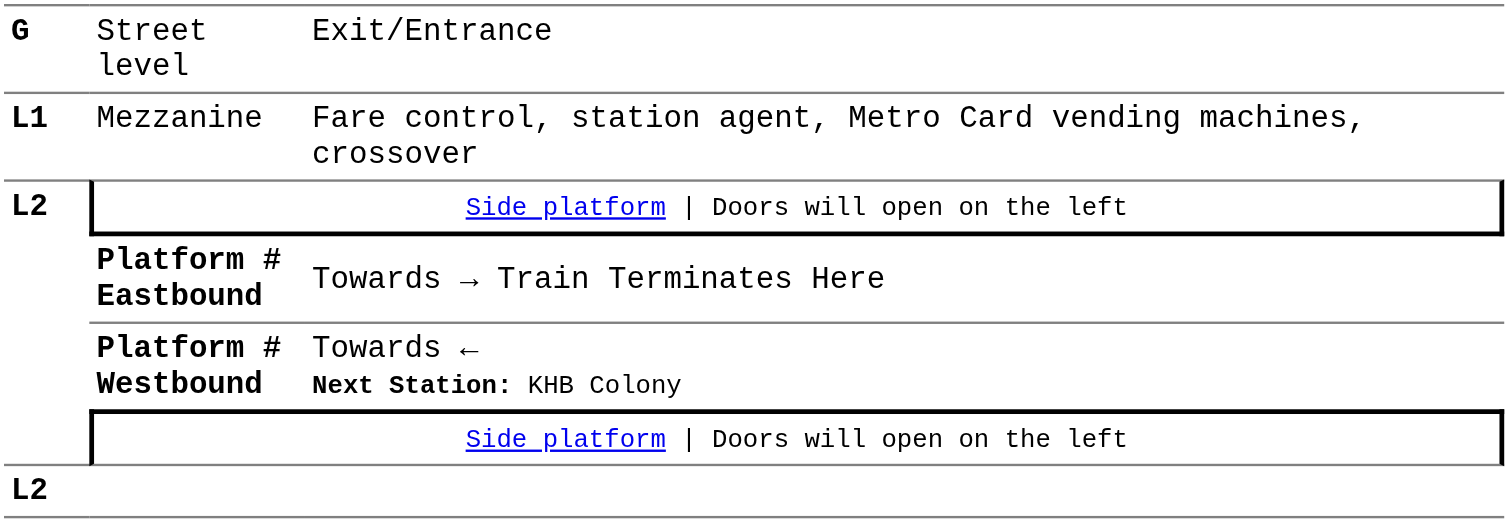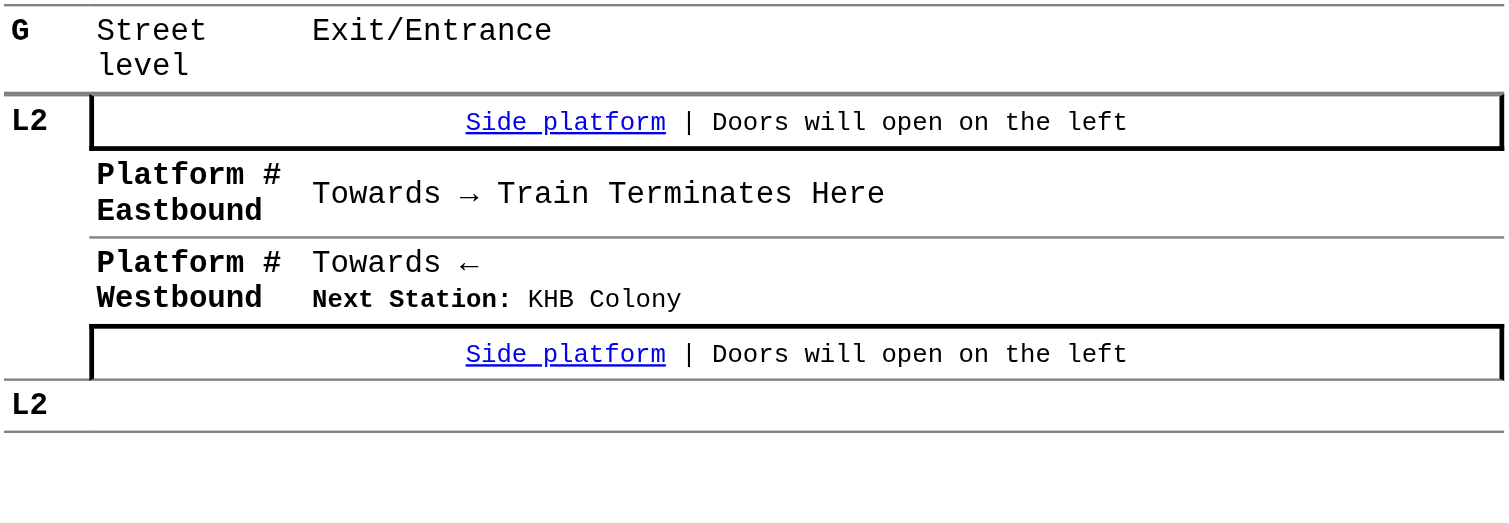- row: L1 | Mezzanine | Fare control, station agent, Metro Card vending machines, crossover
